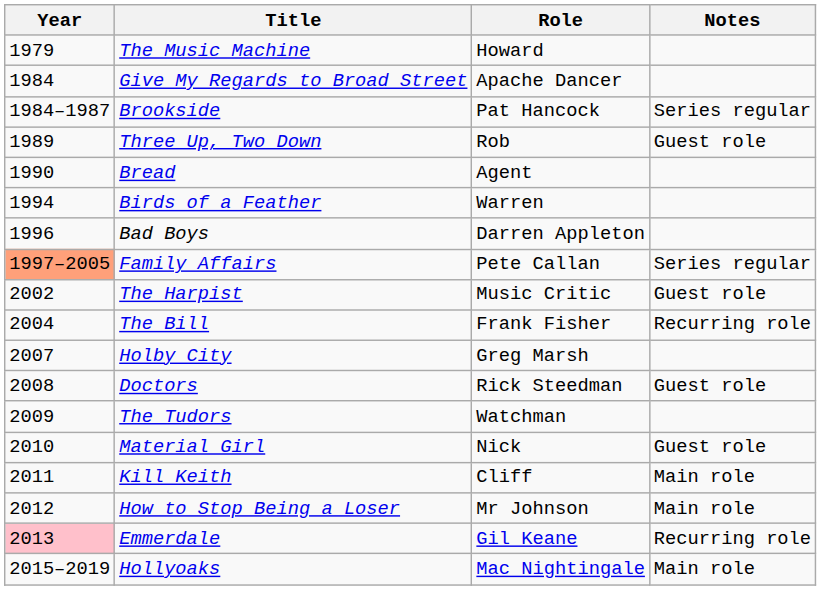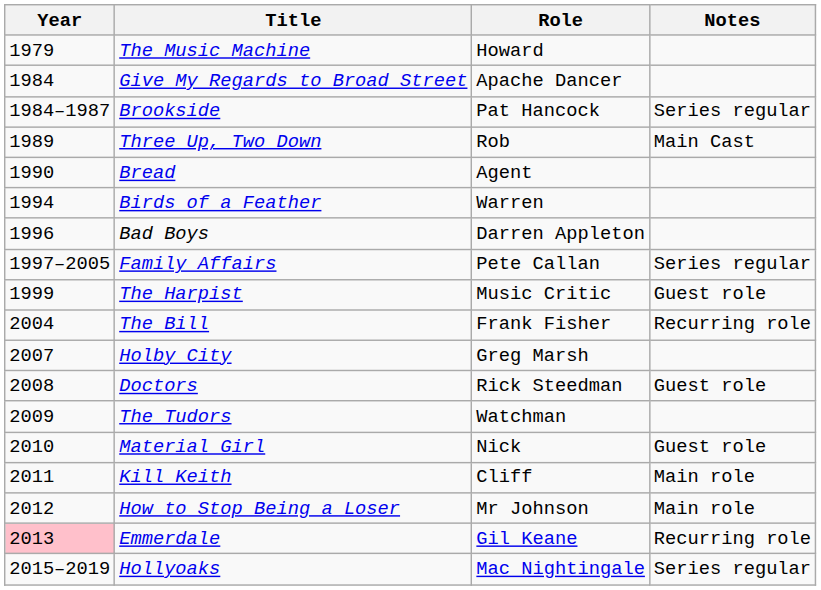Three Up, Two Down | Notes: Guest role -> Main Cast
Family Affairs | Year: lightsalmon background -> no background
The Harpist | Year: 2002 -> 1999
Hollyoaks | Notes: Main role -> Series regular
